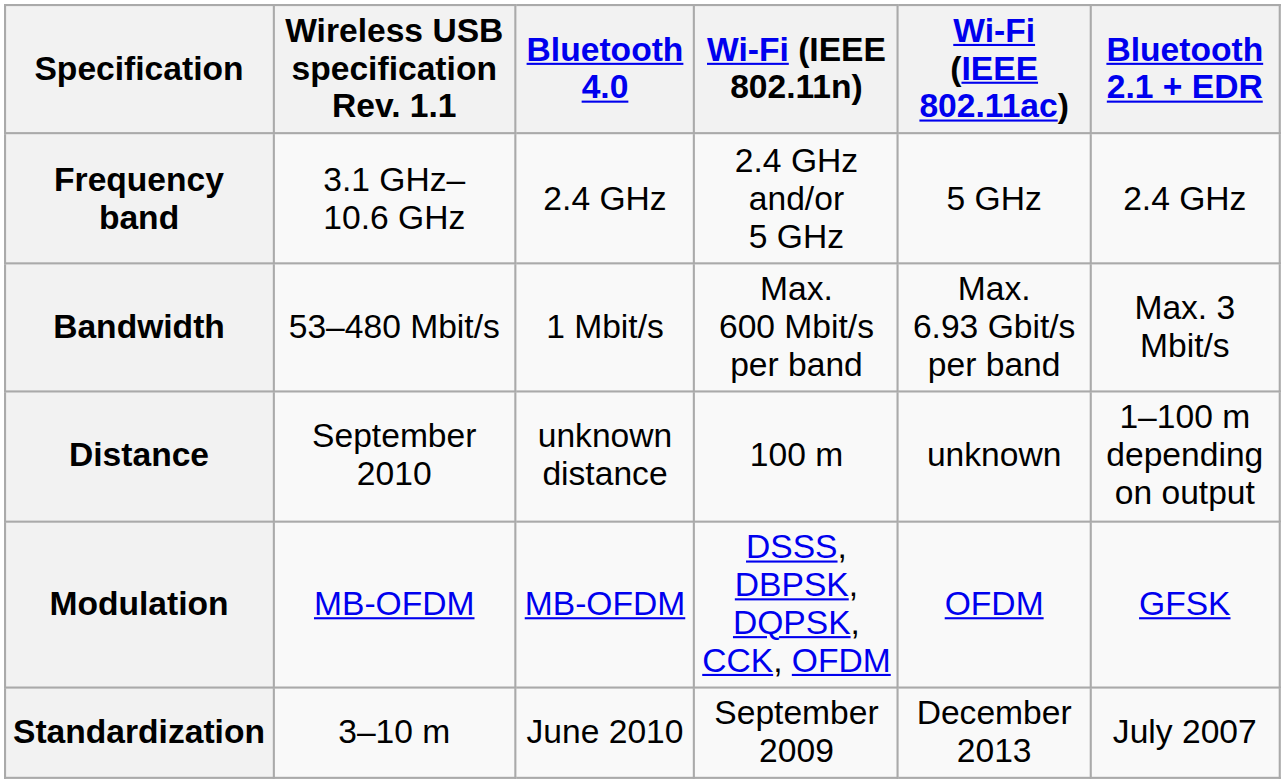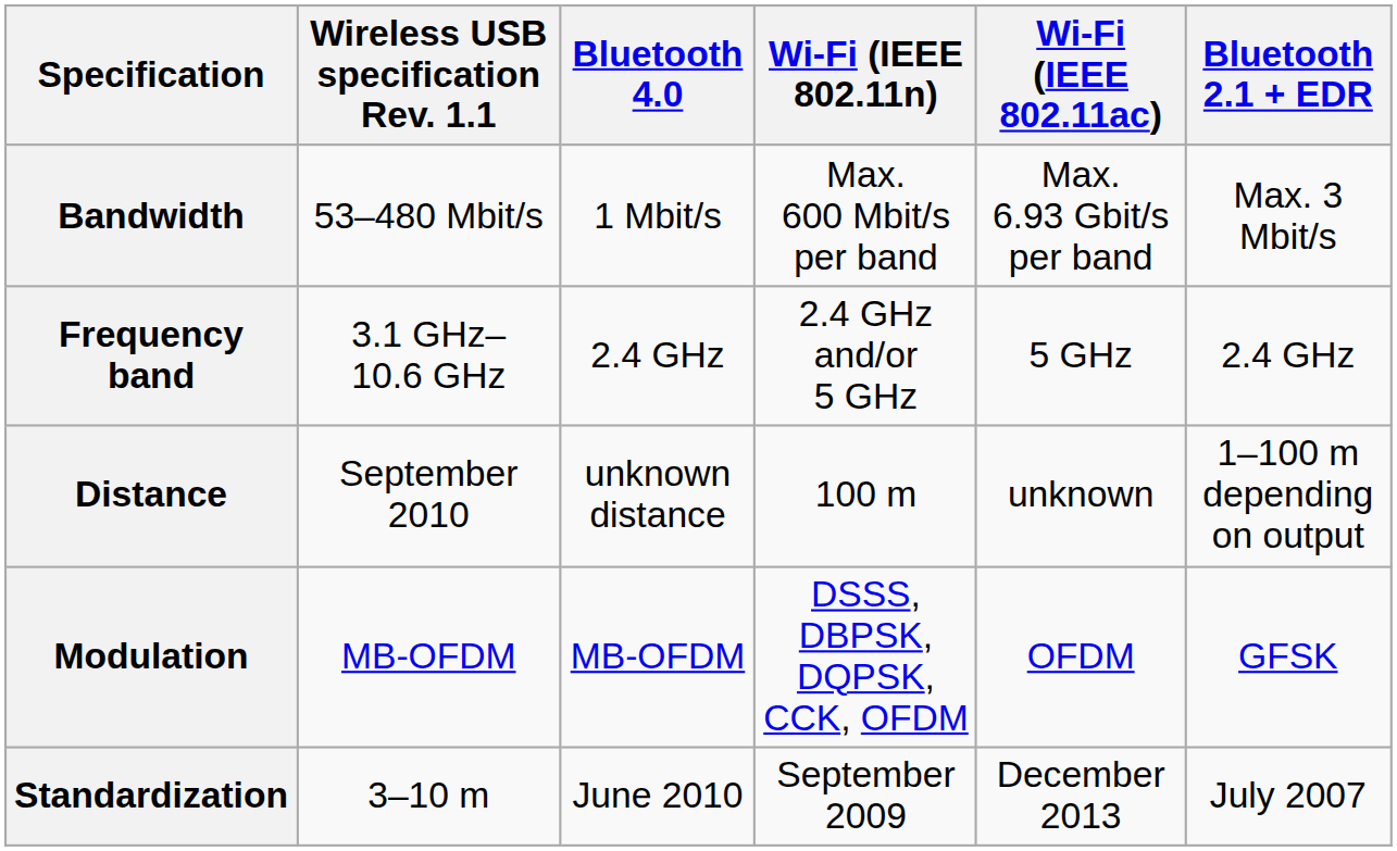rows swapped: Frequency band <-> Bandwidth
